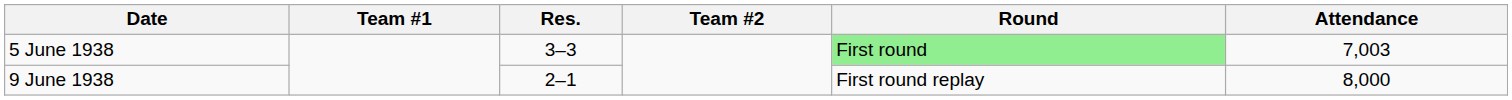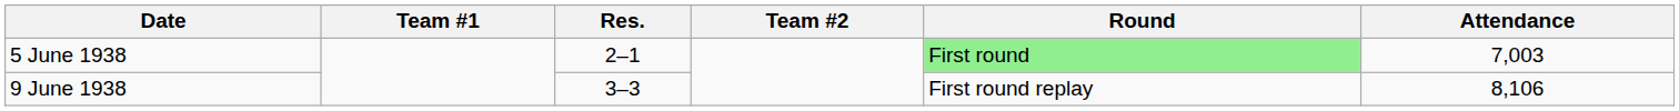5 June 1938 | Res.: 3–3 -> 2–1
9 June 1938 | Res.: 2–1 -> 3–3
9 June 1938 | Attendance: 8,000 -> 8,106
